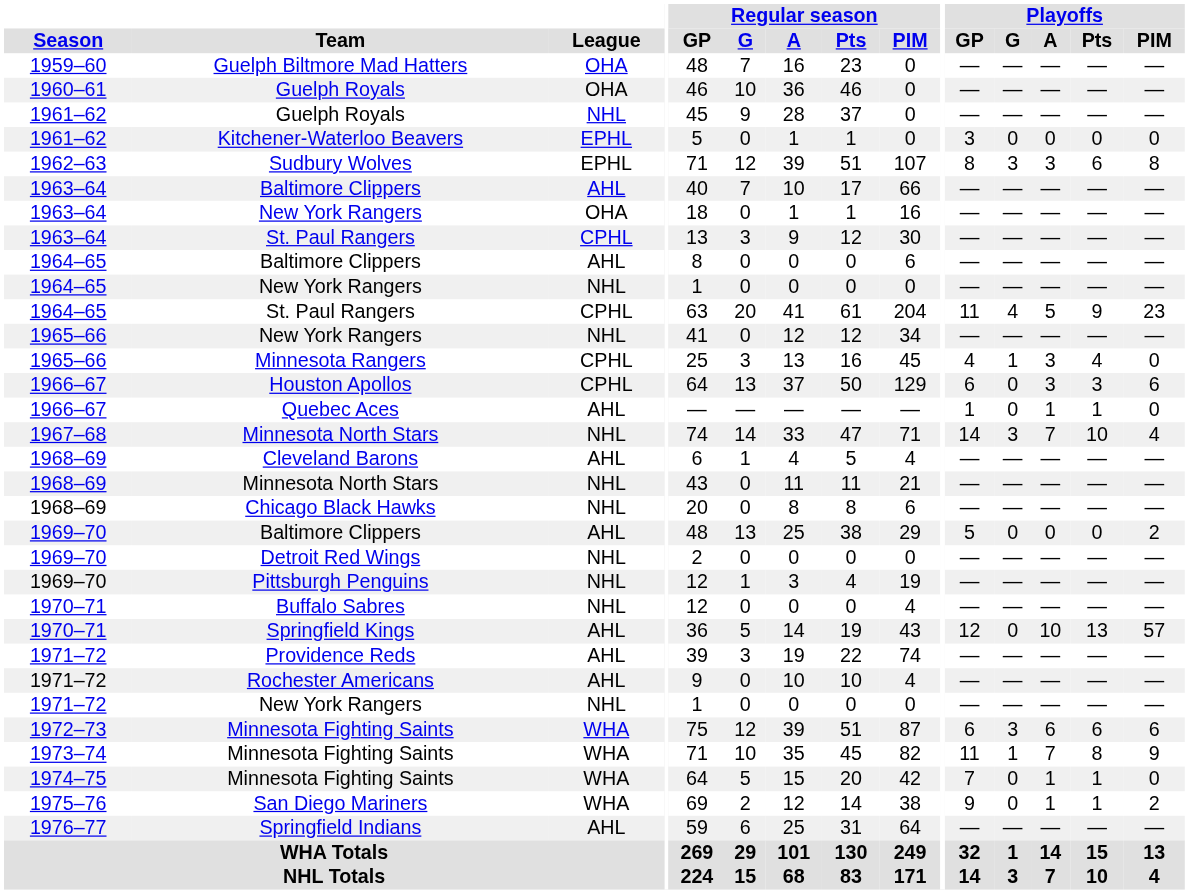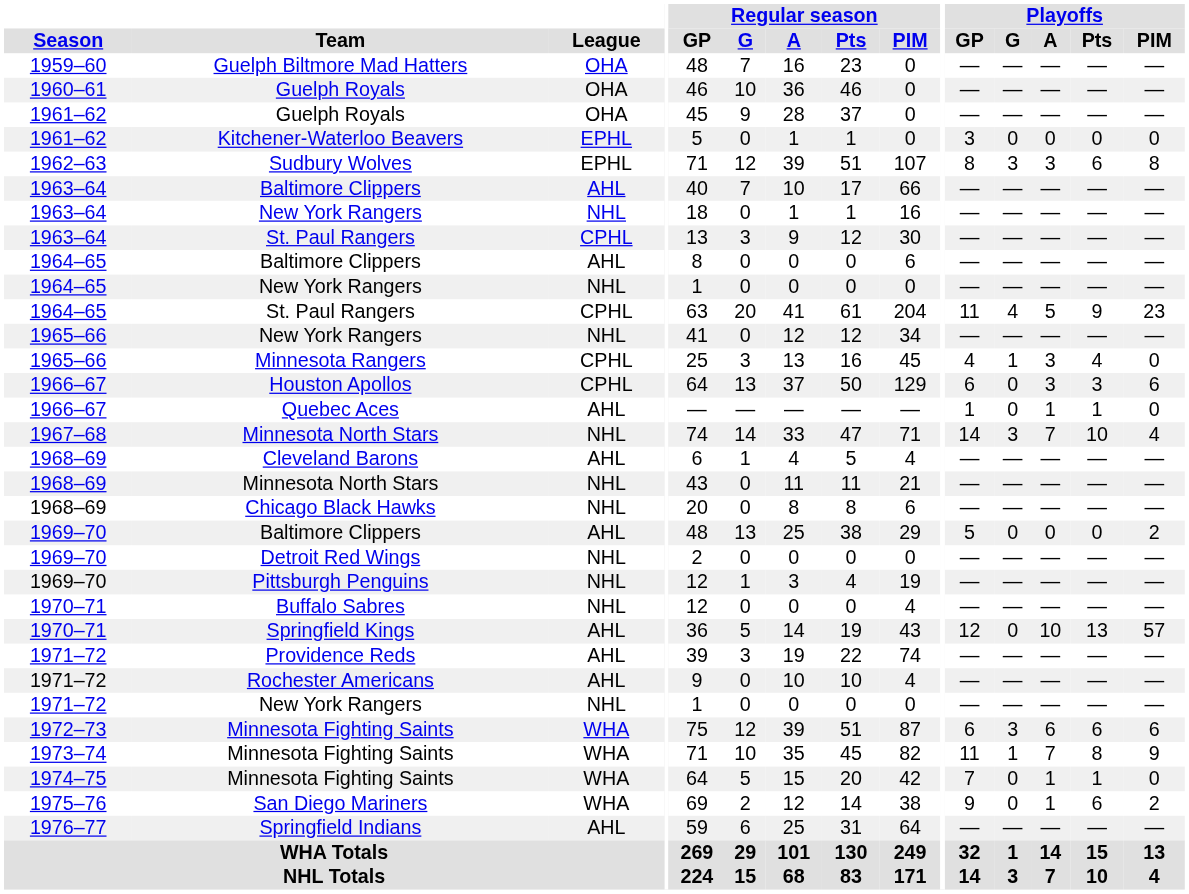1961–62 / Guelph Royals | League: NHL -> OHA
1963–64 / New York Rangers | League: OHA -> NHL
San Diego Mariners | Playoffs / Pts: 1 -> 6
